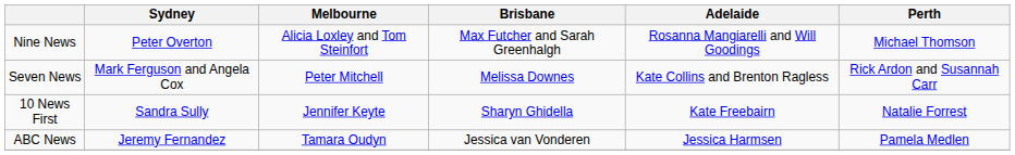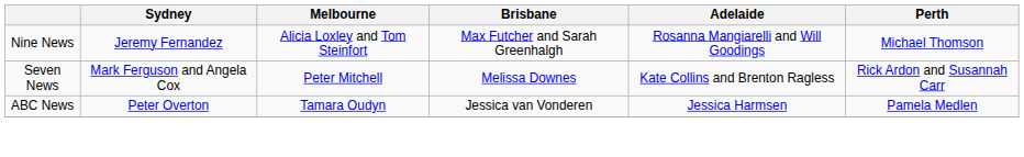Nine News | Sydney: Peter Overton -> Jeremy Fernandez
- row: 10 News First | Sandra Sully | Jennifer Keyte | Sharyn Ghidella | Kate Freebairn | Natalie Forrest
ABC News | Sydney: Jeremy Fernandez -> Peter Overton
